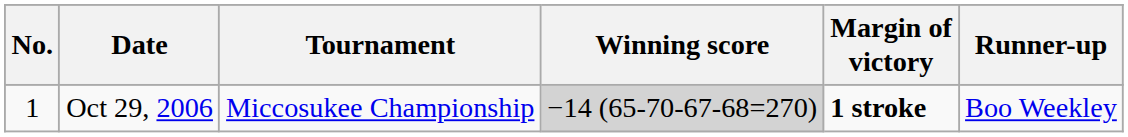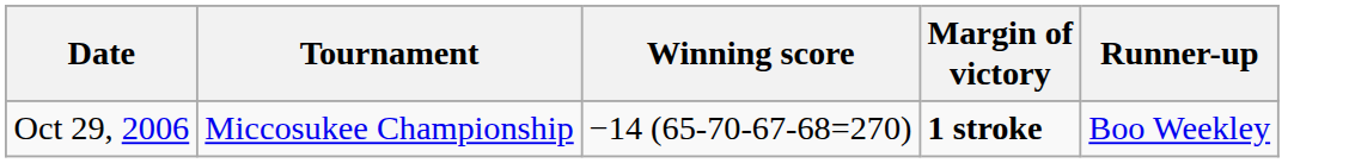- column: No. | 1
Oct 29, 2006 | Winning score: lightgrey background -> no background
